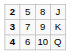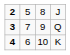3 | column 4: K -> Q
4 | column 4: Q -> K
